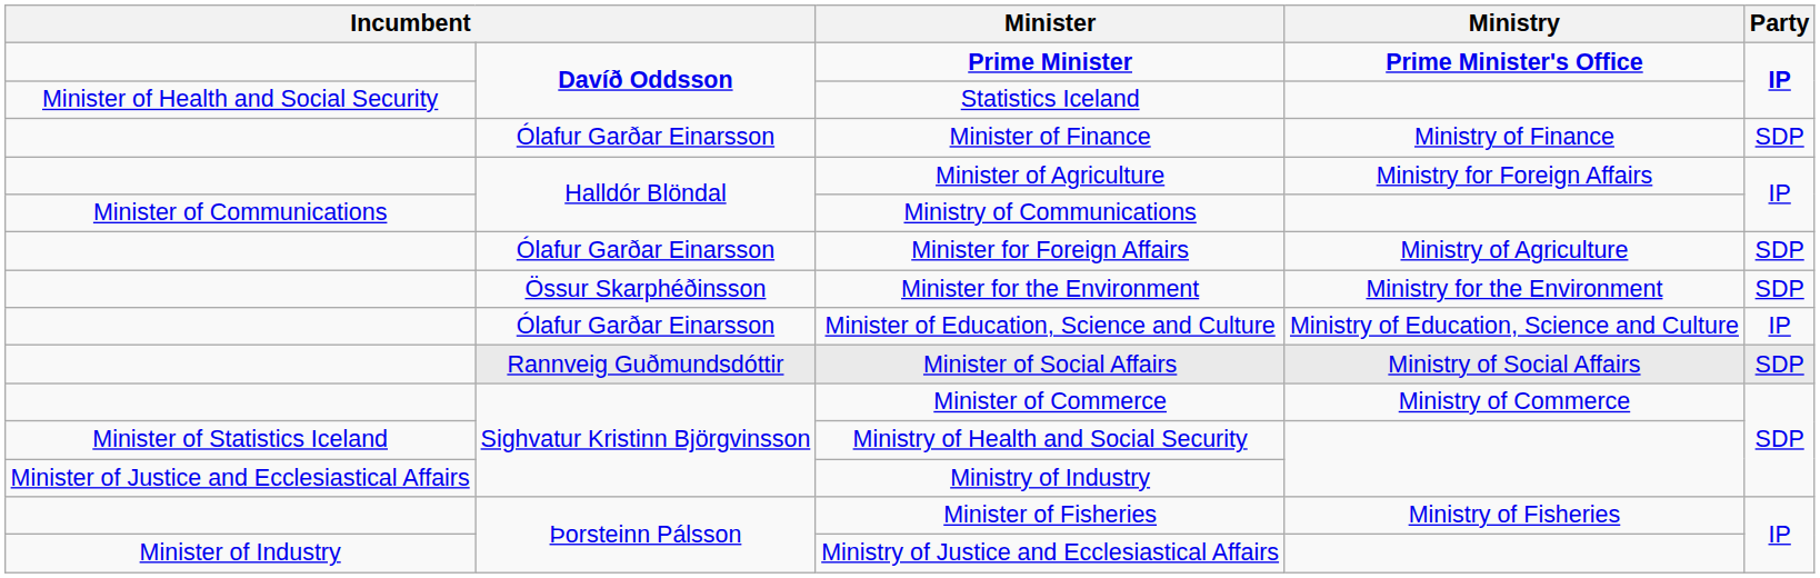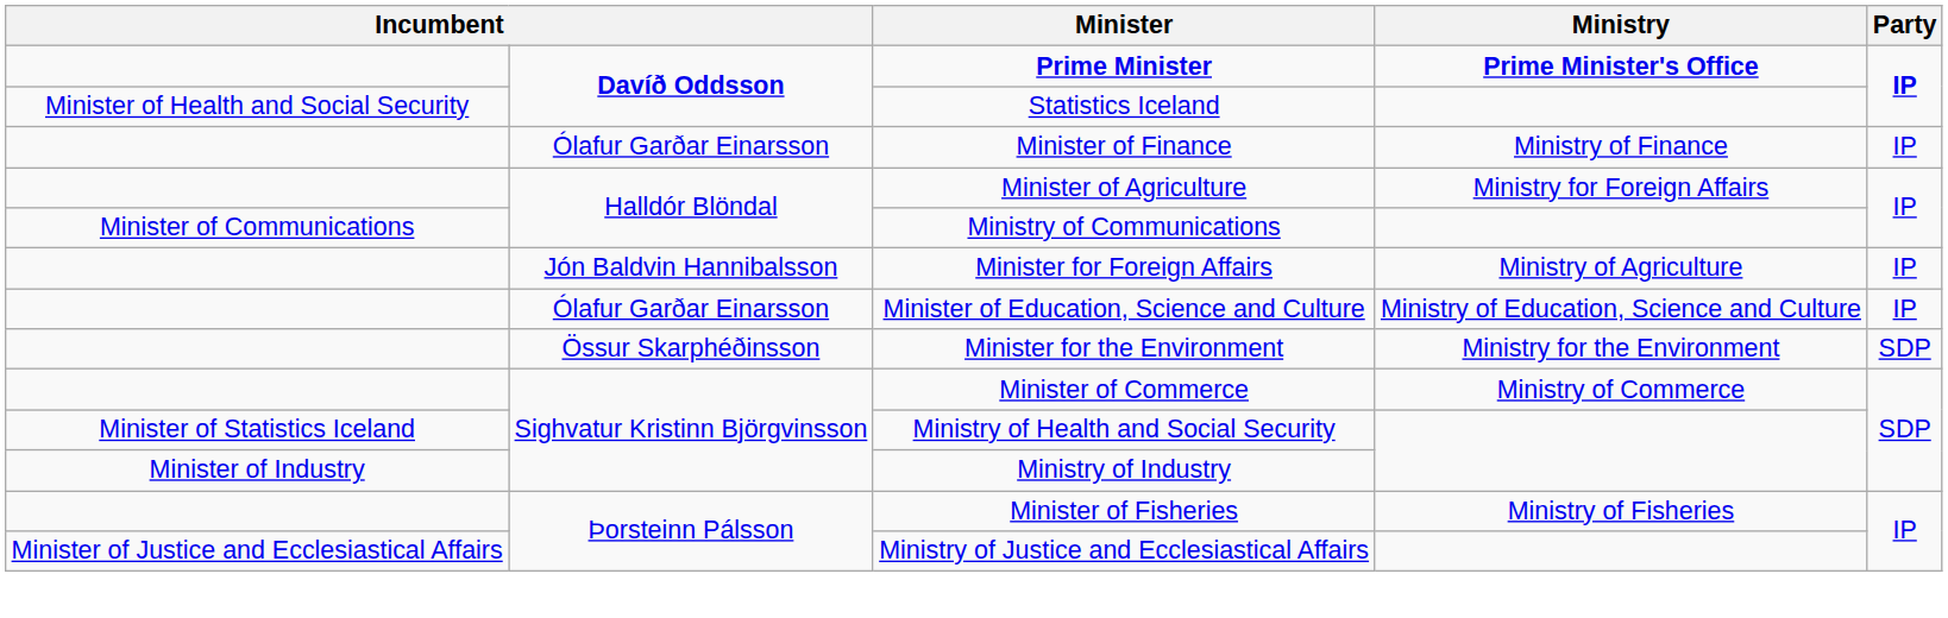Minister of Finance | Party: SDP -> IP
Minister for Foreign Affairs | column 2: Ólafur Garðar Einarsson -> Jón Baldvin Hannibalsson
Minister for Foreign Affairs | Party: SDP -> IP
rows swapped: Minister of Education, Science and Culture <-> Minister for the Environment
- row: Rannveig Guðmundsdóttir | Minister of Social Affairs | Ministry of Social Affairs | SDP
Ministry of Industry | column 1: Minister of Justice and Ecclesiastical Affairs -> Minister of Industry
Ministry of Justice and Ecclesiastical Affairs | column 1: Minister of Industry -> Minister of Justice and Ecclesiastical Affairs
